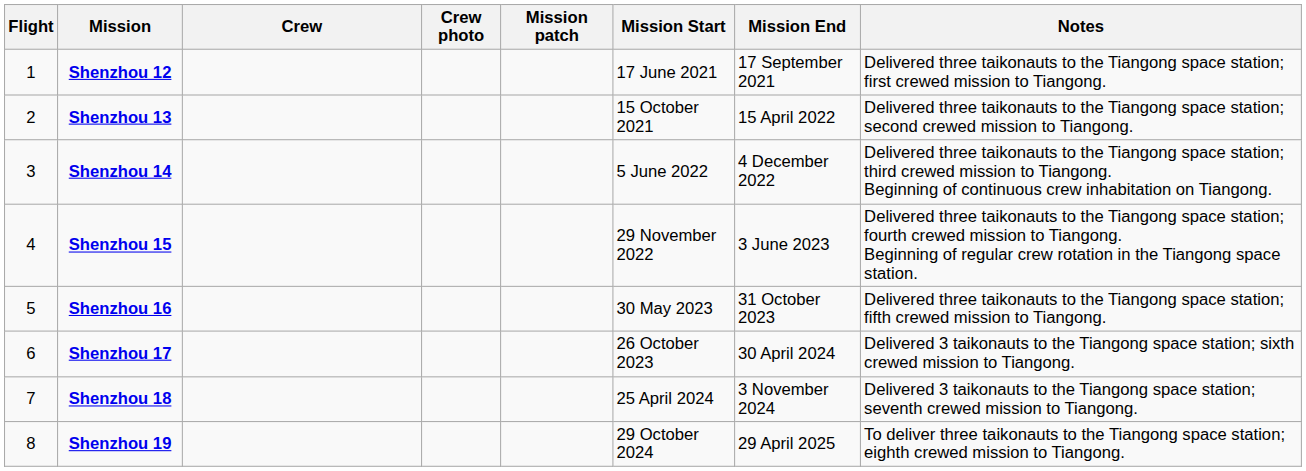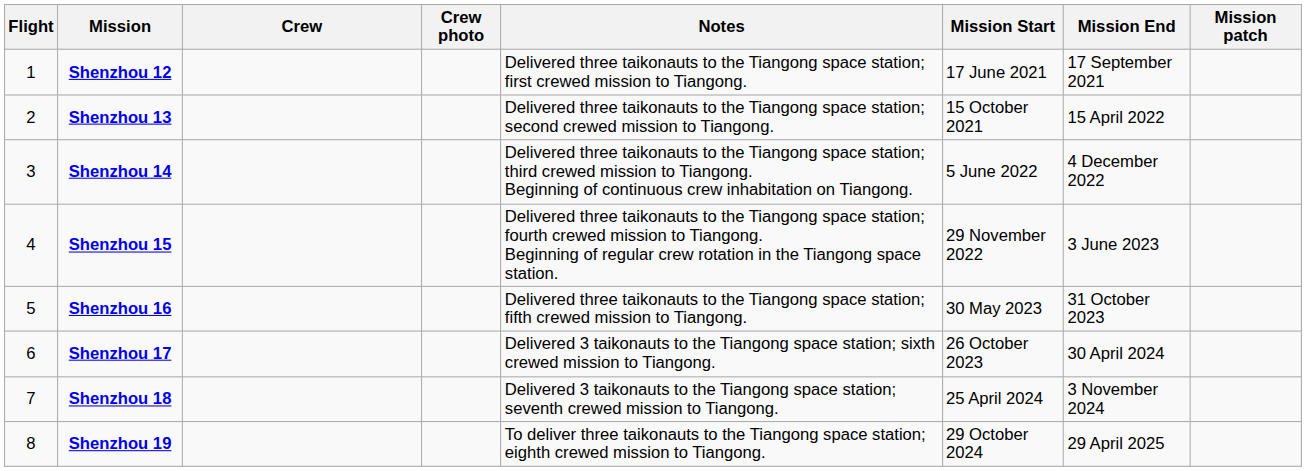columns swapped: Mission patch <-> Notes
